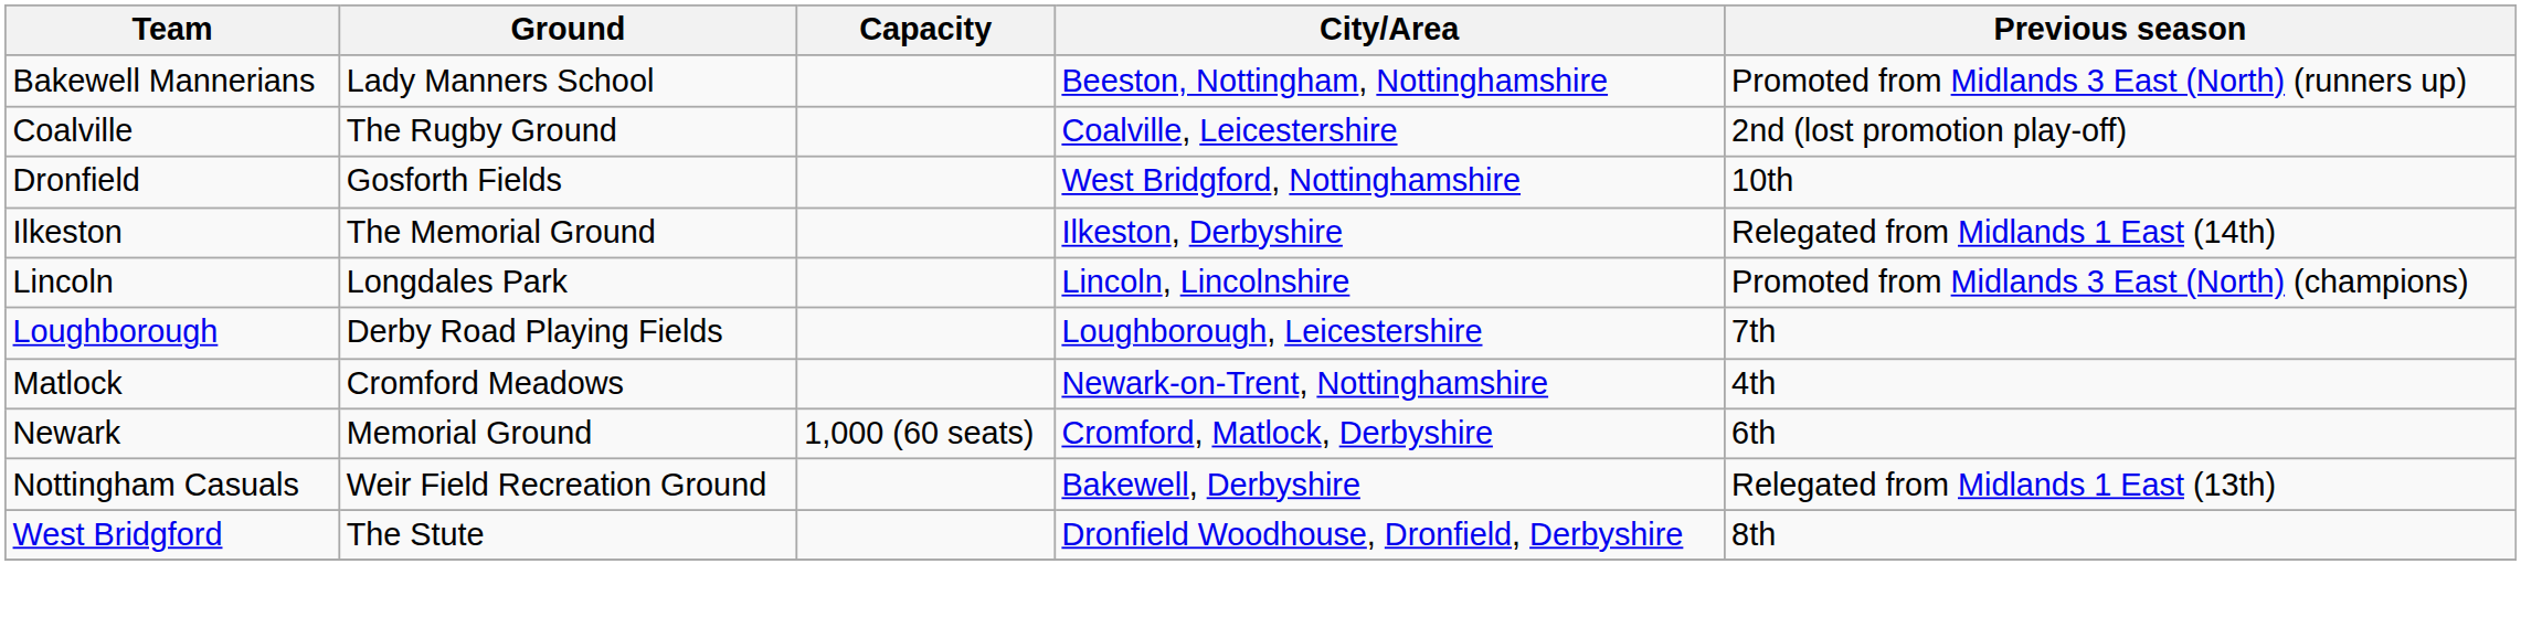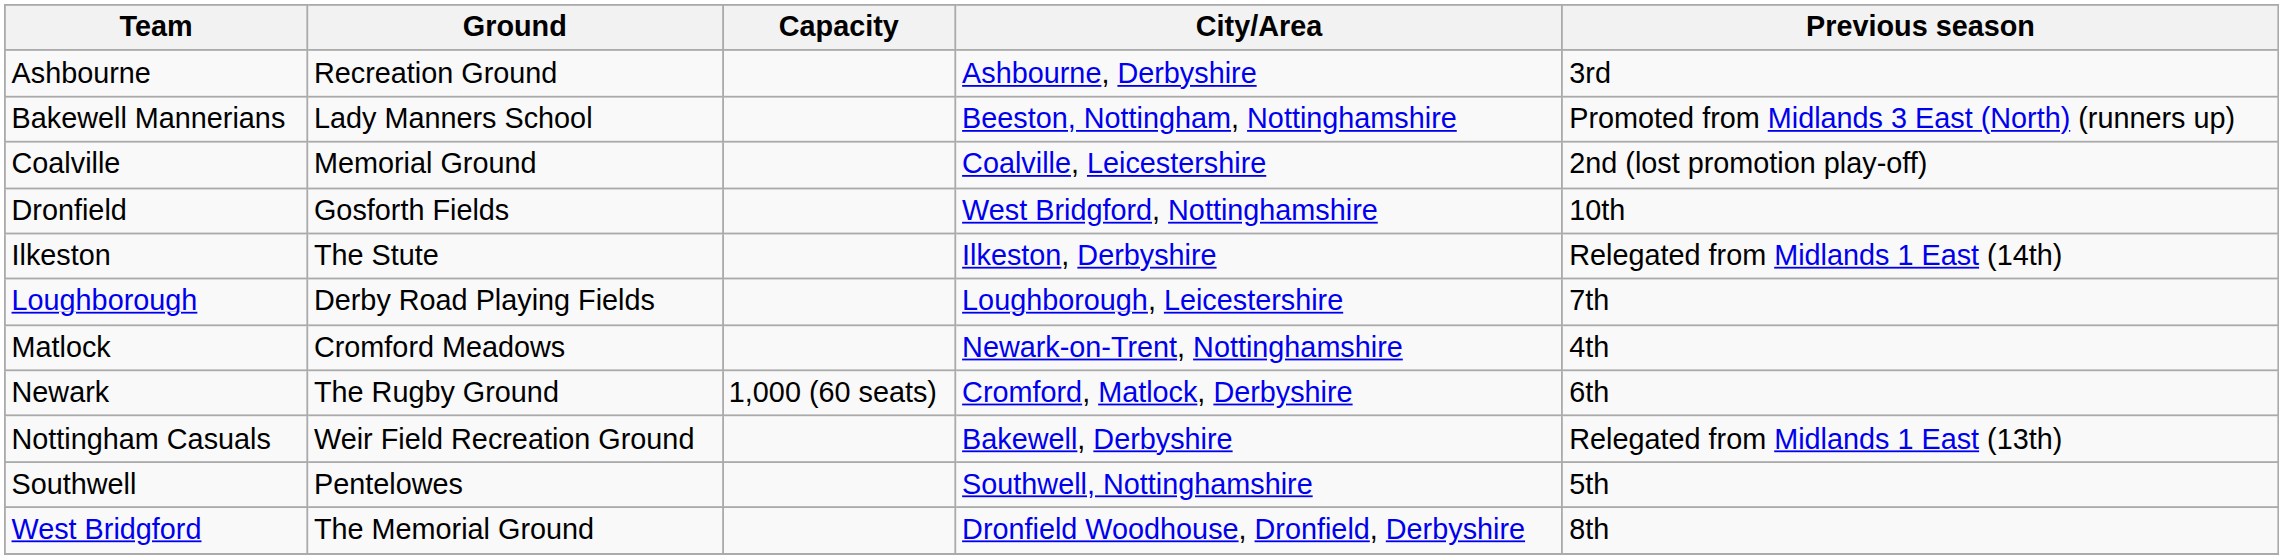+ row: Ashbourne | Recreation Ground | Ashbourne, Derbyshire | 3rd
Coalville | Ground: The Rugby Ground -> Memorial Ground
Ilkeston | Ground: The Memorial Ground -> The Stute
- row: Lincoln | Longdales Park | Lincoln, Lincolnshire | Promoted from Midlands 3 East (North) (champions)
Newark | Ground: Memorial Ground -> The Rugby Ground
+ row: Southwell | Pentelowes | Southwell, Nottinghamshire | 5th
West Bridgford | Ground: The Stute -> The Memorial Ground
